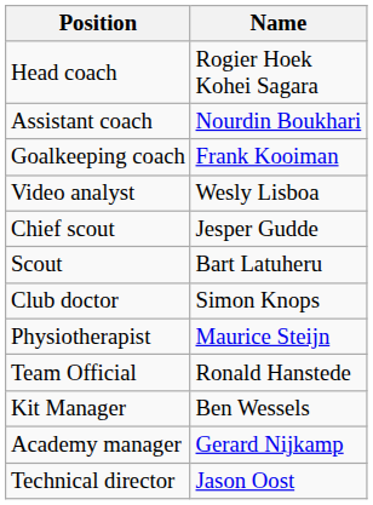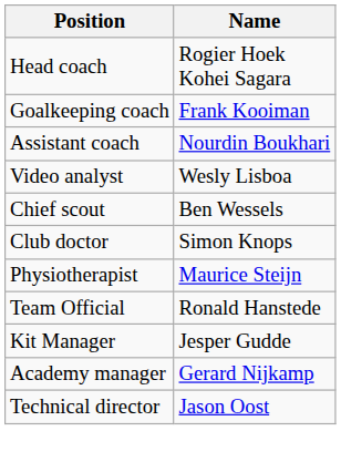rows swapped: Assistant coach <-> Goalkeeping coach
Chief scout | Name: Jesper Gudde -> Ben Wessels
- row: Scout | Bart Latuheru
Kit Manager | Name: Ben Wessels -> Jesper Gudde
